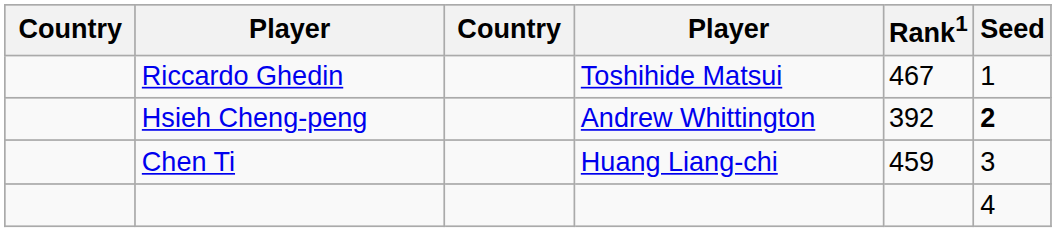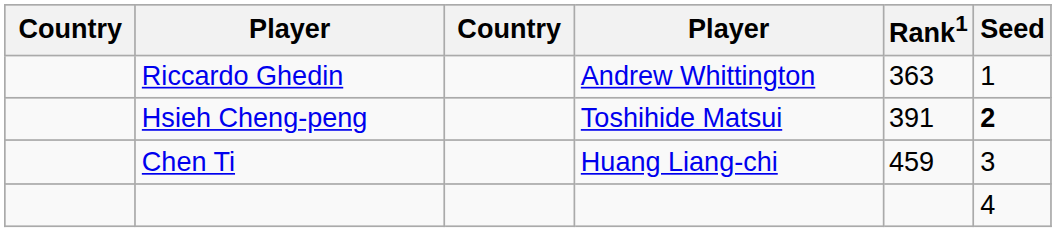Riccardo Ghedin | column 4: Toshihide Matsui -> Andrew Whittington
Riccardo Ghedin | Rank1: 467 -> 363
Hsieh Cheng-peng | column 4: Andrew Whittington -> Toshihide Matsui
Hsieh Cheng-peng | Rank1: 392 -> 391
